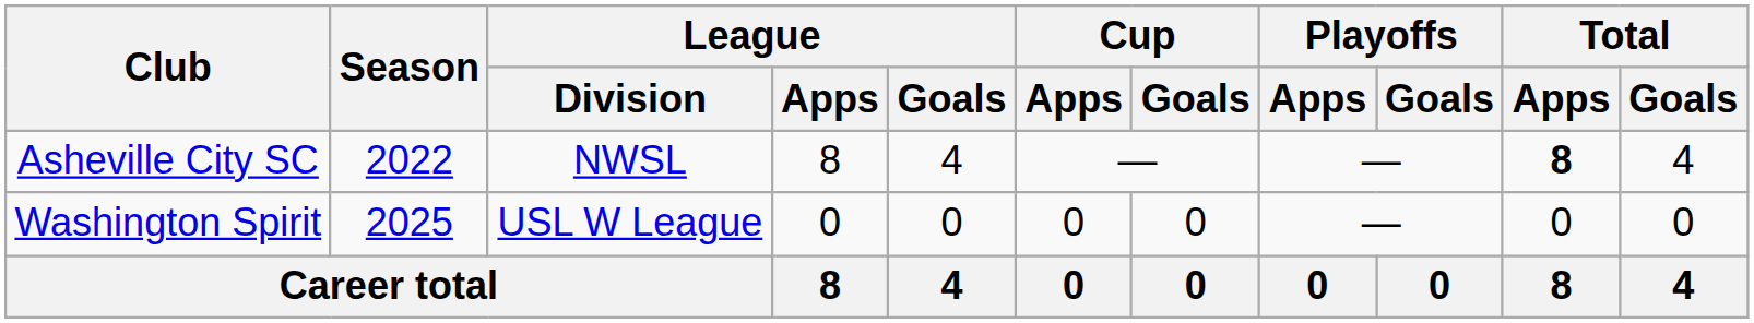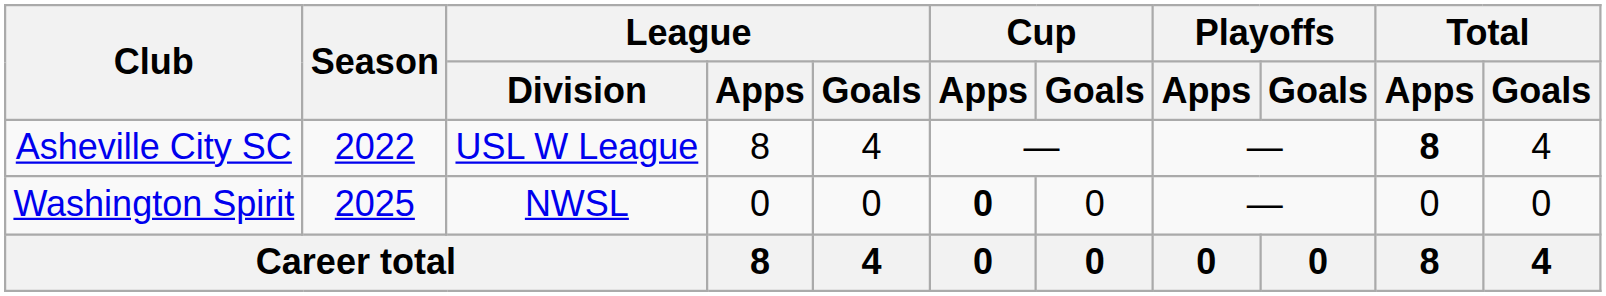Asheville City SC | League / Division: NWSL -> USL W League
Washington Spirit | League / Division: USL W League -> NWSL
Washington Spirit | Cup / Apps: normal -> bold
